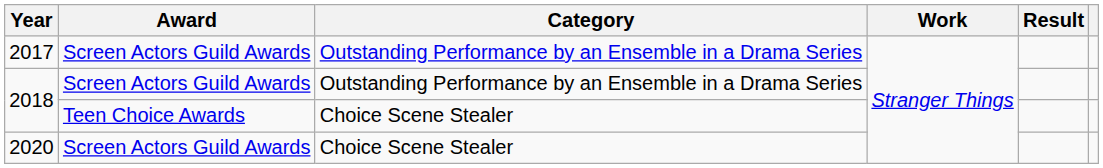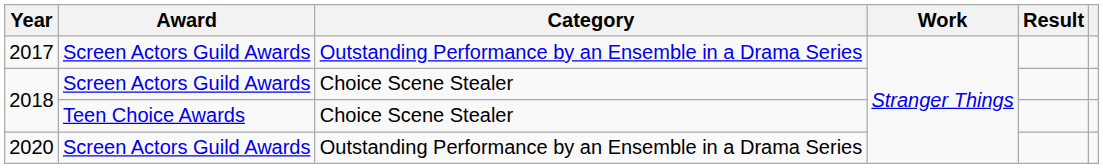2018 / Screen Actors Guild Awards | Category: Outstanding Performance by an Ensemble in a Drama Series -> Choice Scene Stealer
2020 | Category: Choice Scene Stealer -> Outstanding Performance by an Ensemble in a Drama Series
